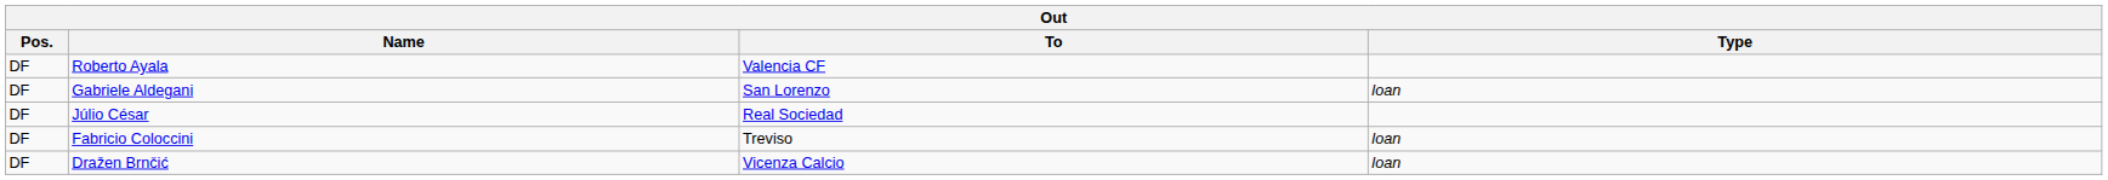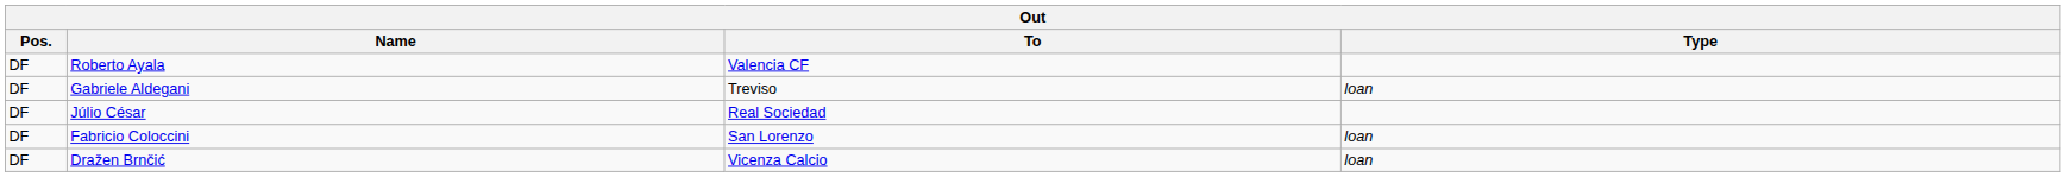Gabriele Aldegani | To: San Lorenzo -> Treviso
Fabricio Coloccini | To: Treviso -> San Lorenzo
